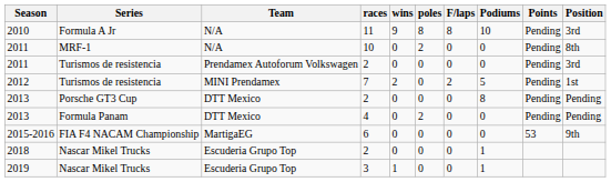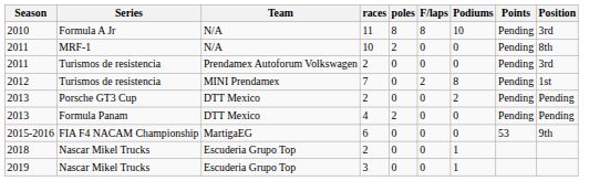- column: wins | 9 | 0 | 0 | 2 | 0 | 0 | 0 | 0 | 1
2012 | Podiums: 5 -> 8
2013 / Porsche GT3 Cup | Podiums: 8 -> 2
